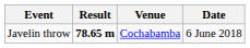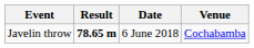columns swapped: Venue <-> Date
